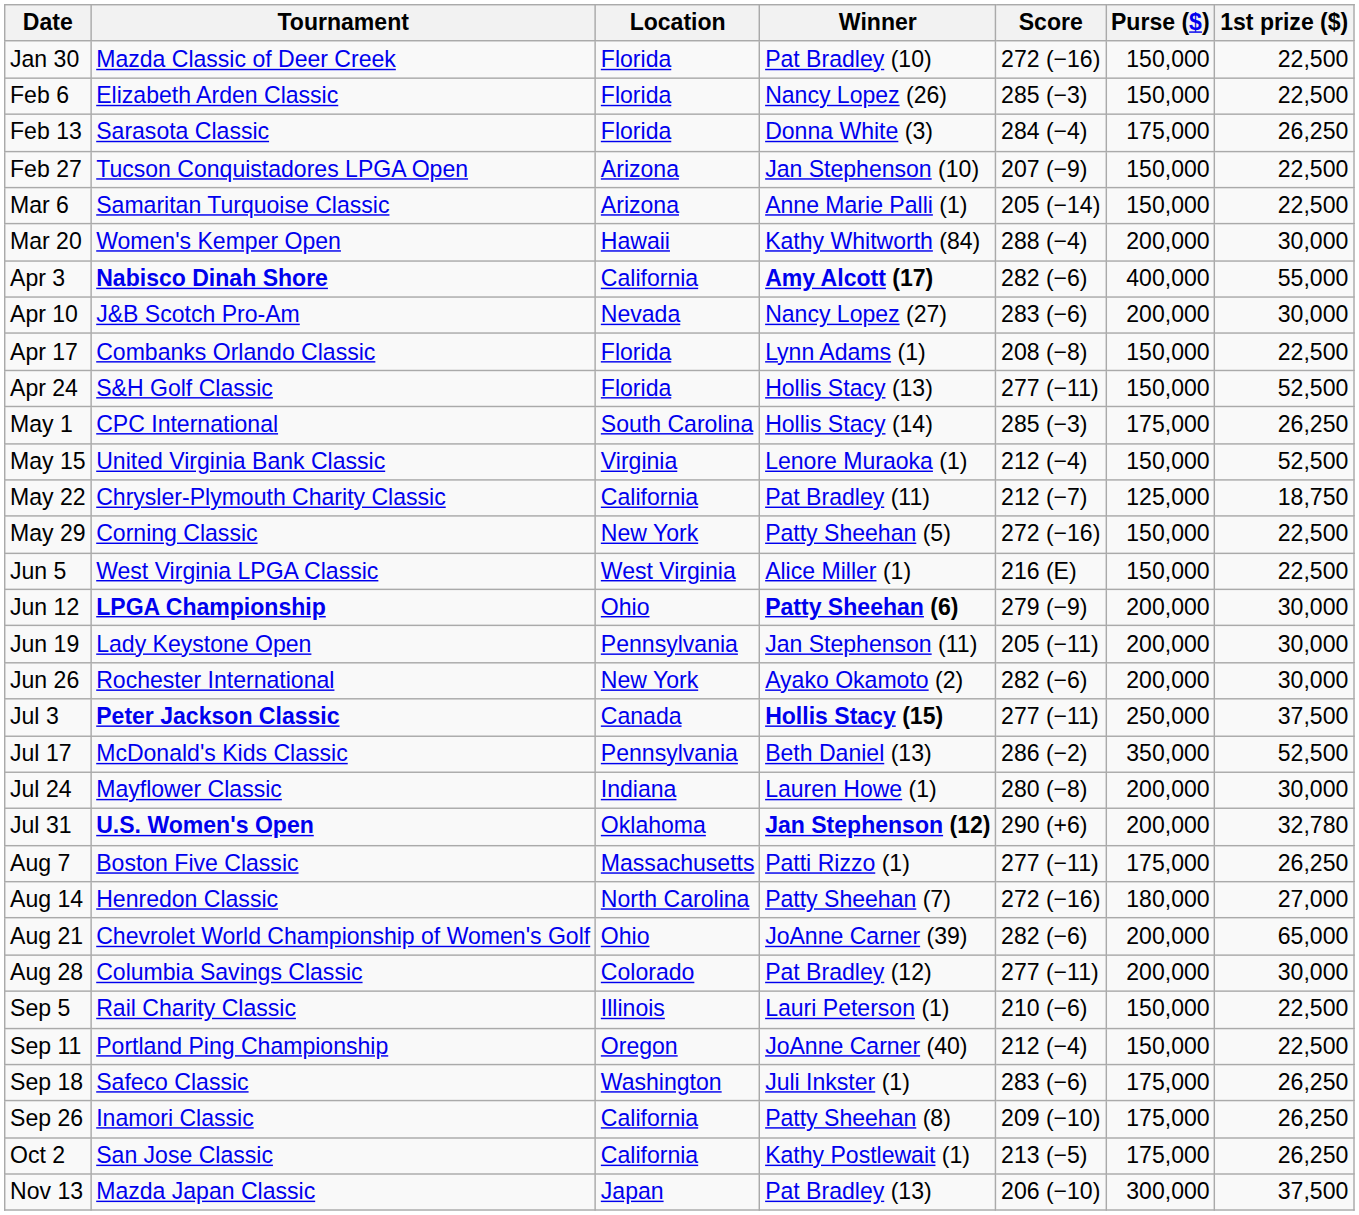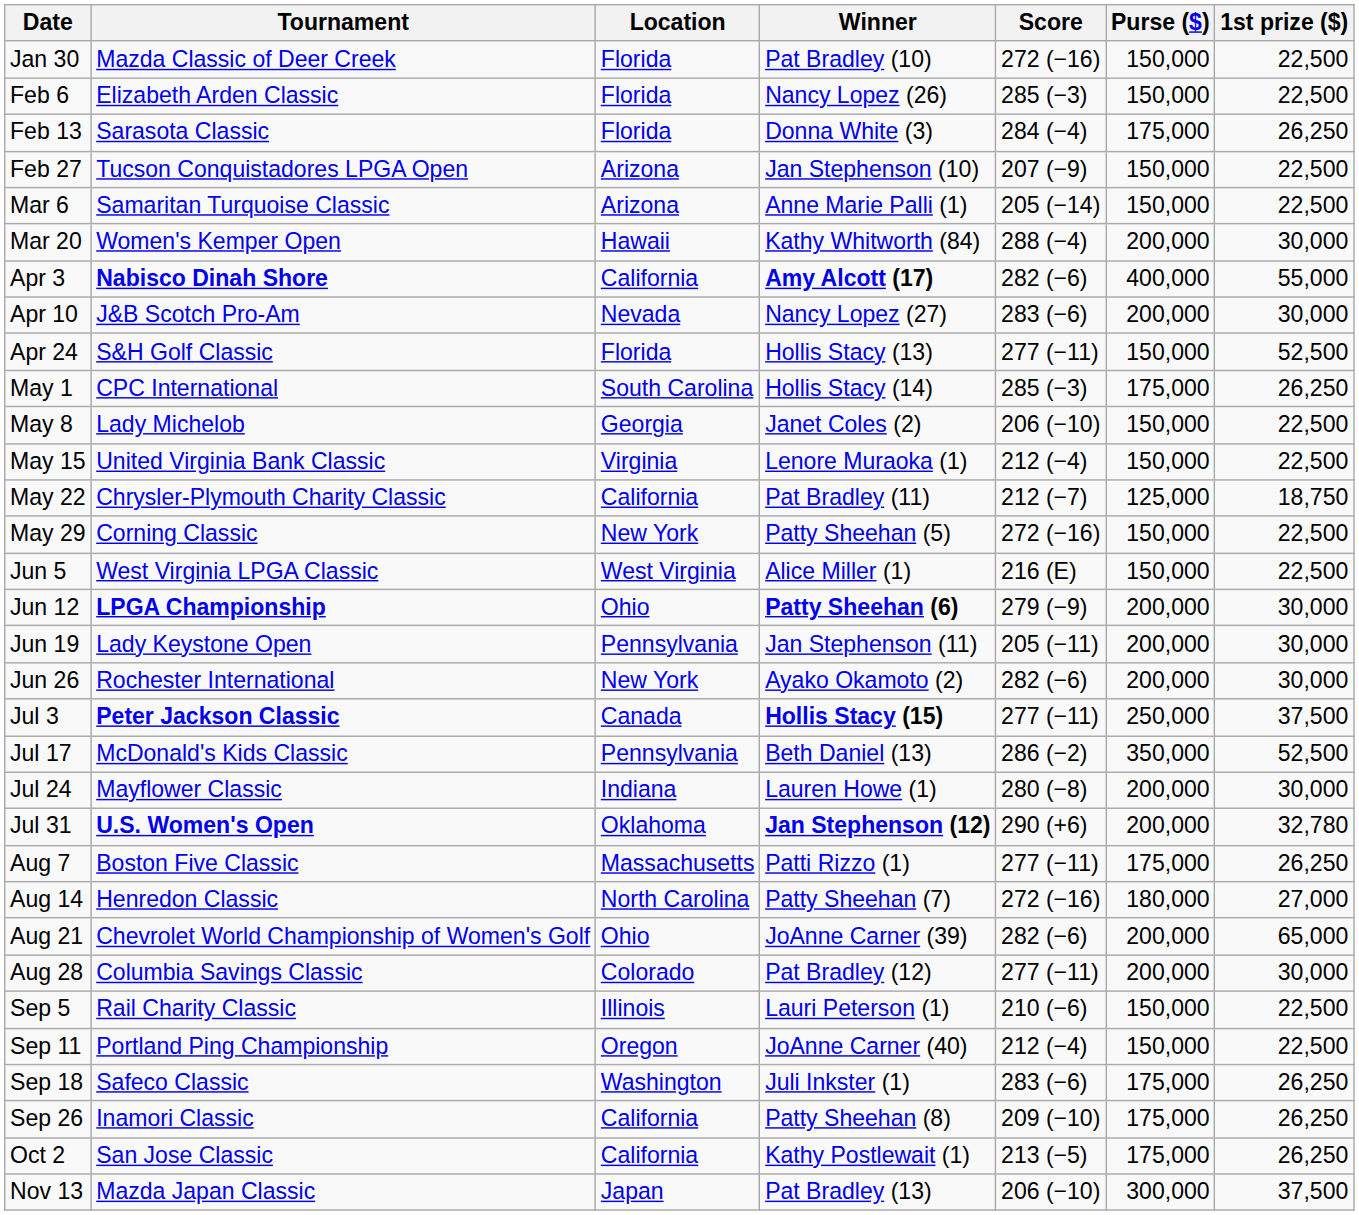- row: Apr 17 | Combanks Orlando Classic | Florida | Lynn Adams (1) | 208 (−8) | 150,000 | 22,500
+ row: May 8 | Lady Michelob | Georgia | Janet Coles (2) | 206 (−10) | 150,000 | 22,500
May 15 | 1st prize ($): 52,500 -> 22,500
